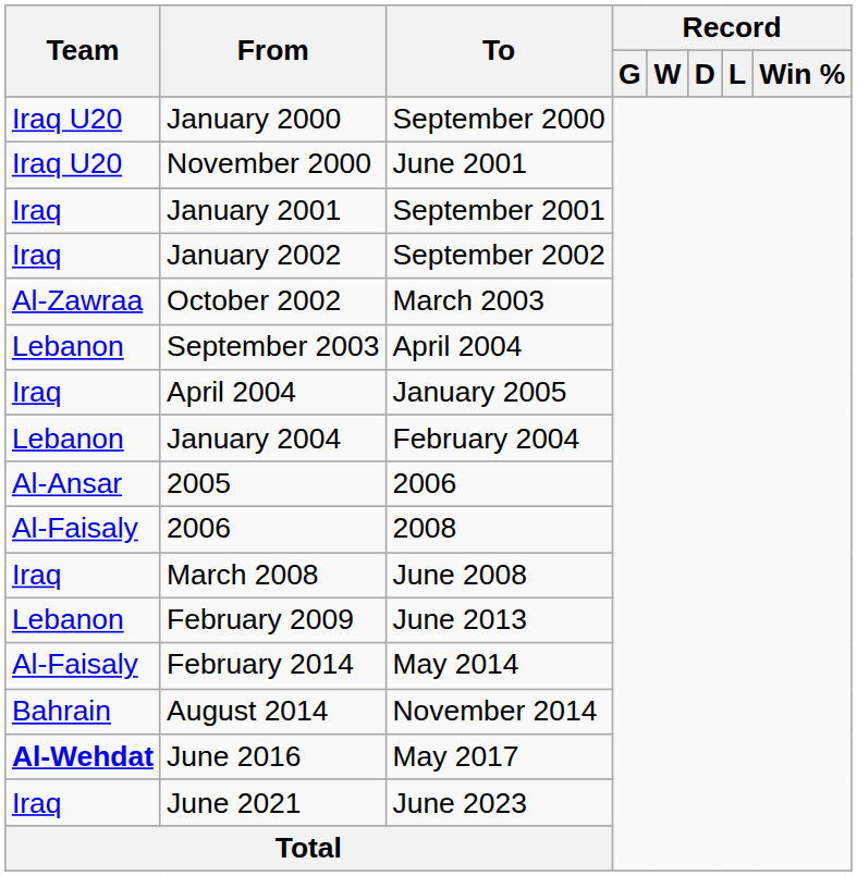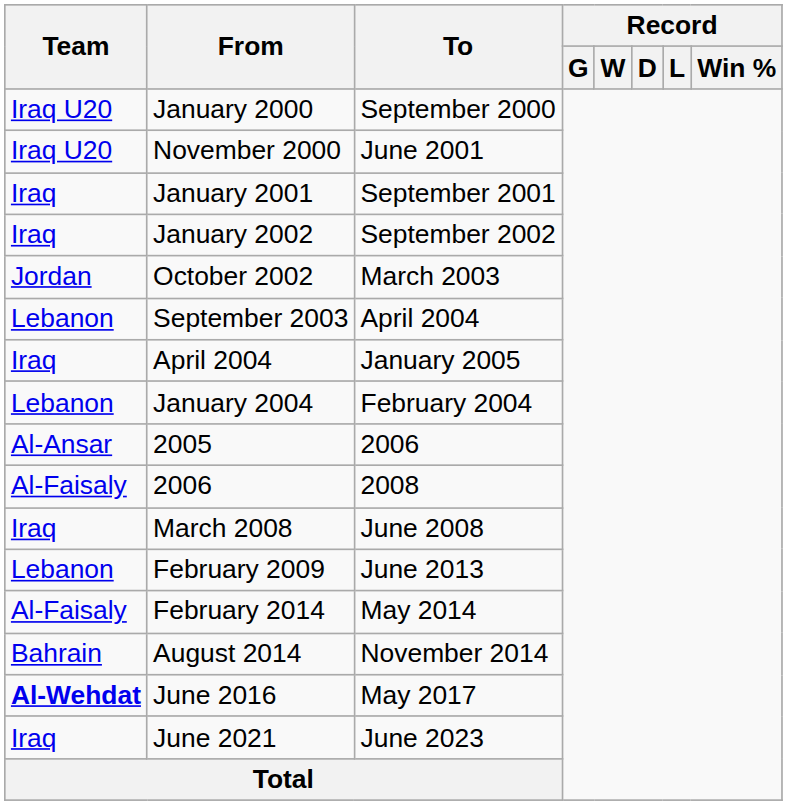October 2002 | Team: Al-Zawraa -> Jordan
